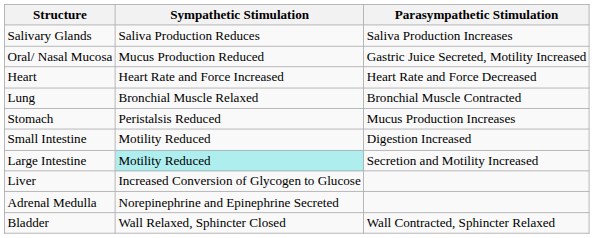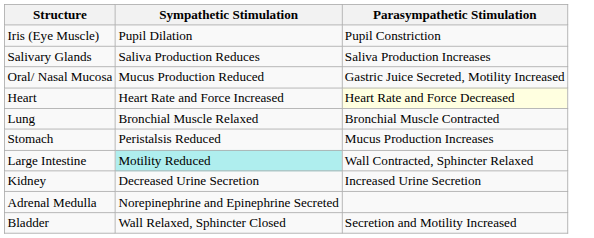+ row: Iris (Eye Muscle) | Pupil Dilation | Pupil Constriction
Heart | Parasympathetic Stimulation: no background -> lightyellow background
- row: Small Intestine | Motility Reduced | Digestion Increased
Large Intestine | Parasympathetic Stimulation: Secretion and Motility Increased -> Wall Contracted, Sphincter Relaxed
- row: Liver | Increased Conversion of Glycogen to Glucose
+ row: Kidney | Decreased Urine Secretion | Increased Urine Secretion
Bladder | Parasympathetic Stimulation: Wall Contracted, Sphincter Relaxed -> Secretion and Motility Increased
